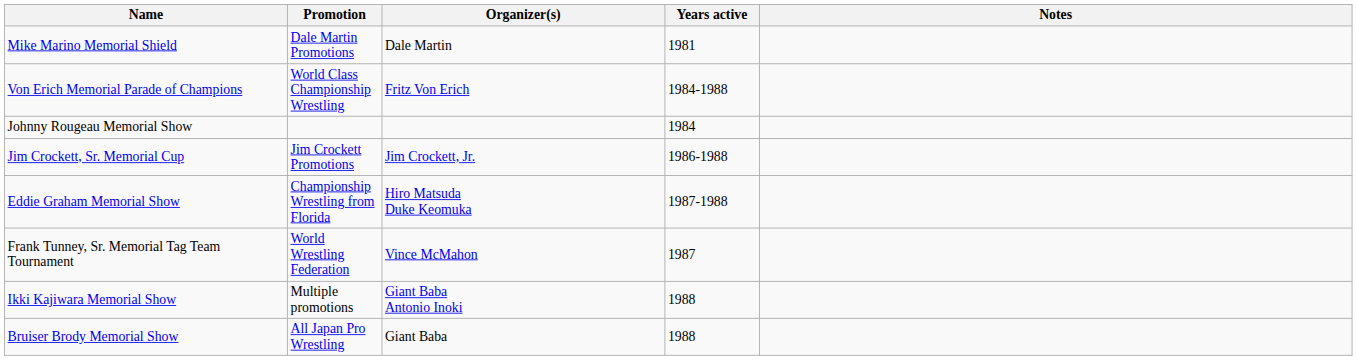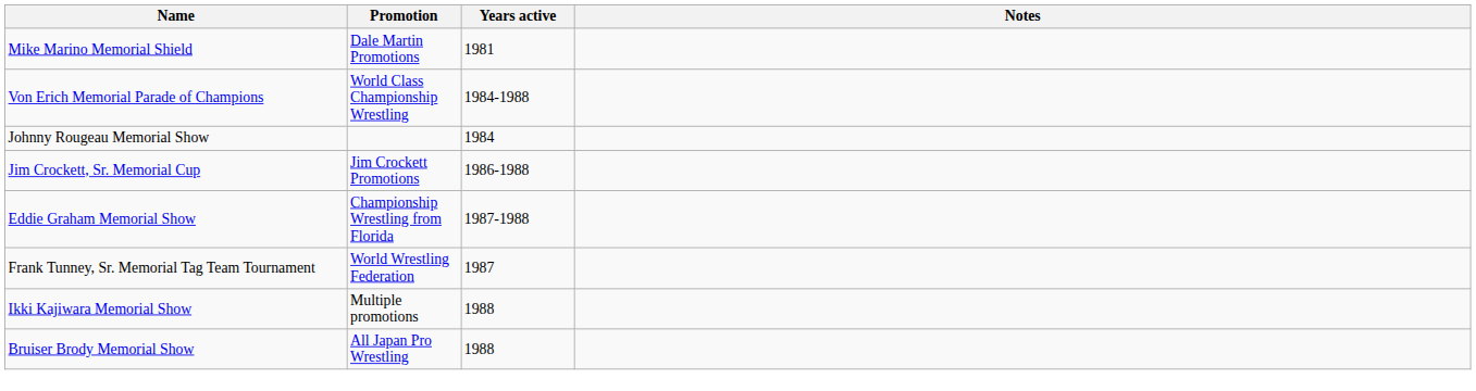- column: Organizer(s) | Dale Martin | Fritz Von Erich | Jim Crockett, Jr. | Hiro Matsuda Duke Keomuka | Vince McMahon | Giant Baba Antonio Inoki | Giant Baba
